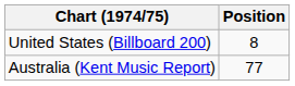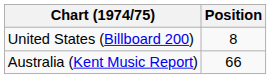Australia (Kent Music Report) | Position: 77 -> 66
